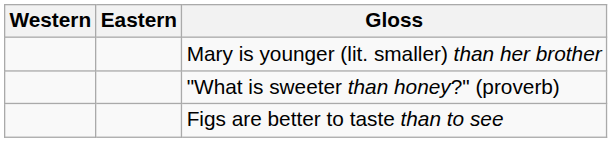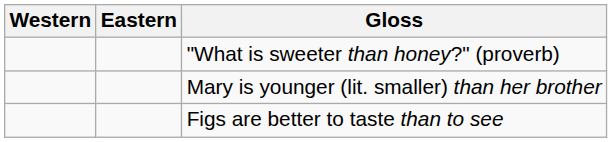rows swapped: "What is sweeter than honey?" (proverb) <-> Mary is younger (lit. smaller) than her brother
